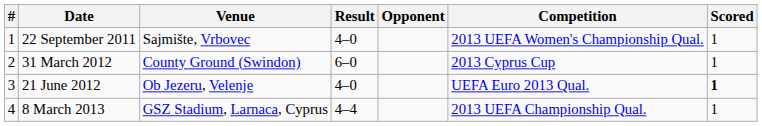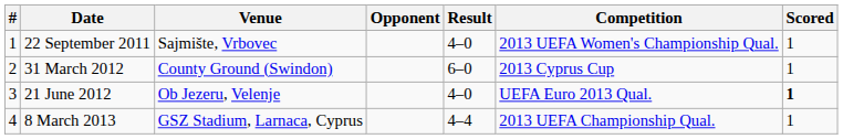columns swapped: Opponent <-> Result
